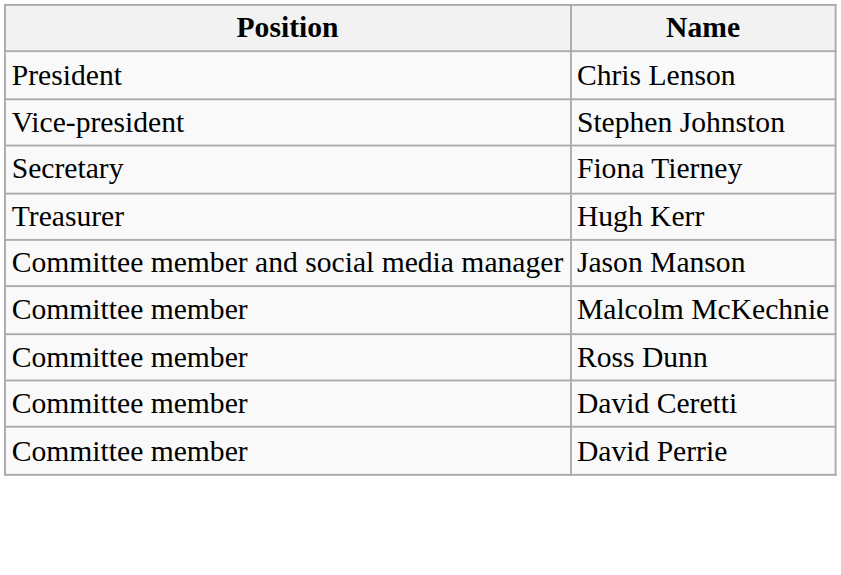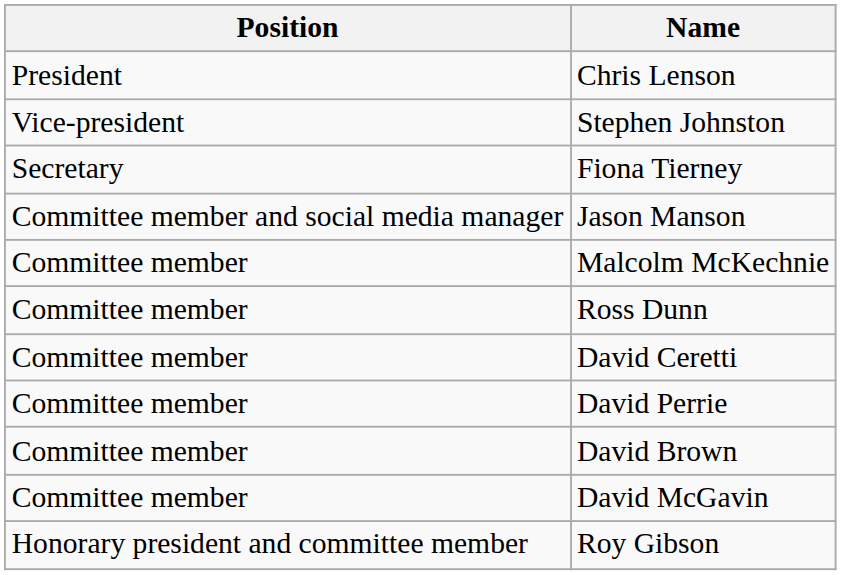- row: Treasurer | Hugh Kerr
+ row: Committee member | David Brown
+ row: Committee member | David McGavin
+ row: Honorary president and committee member | Roy Gibson
